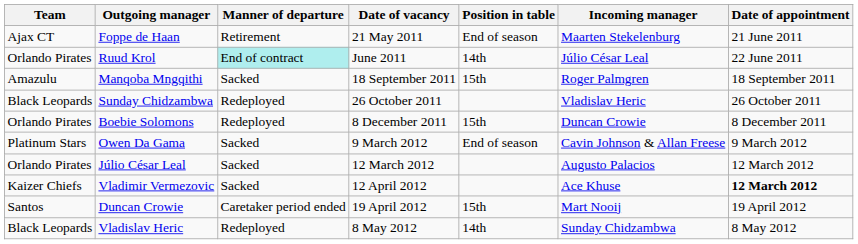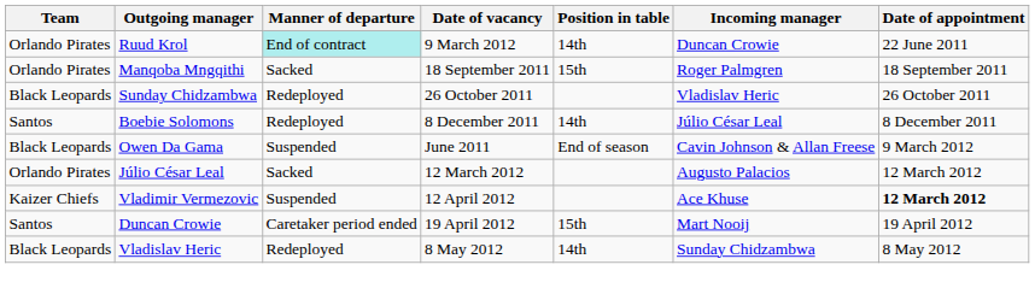- row: Ajax CT | Foppe de Haan | Retirement | 21 May 2011 | End of season | Maarten Stekelenburg | 21 June 2011
Ruud Krol | Date of vacancy: June 2011 -> 9 March 2012
Ruud Krol | Incoming manager: Júlio César Leal -> Duncan Crowie
Manqoba Mngqithi | Team: Amazulu -> Orlando Pirates
Boebie Solomons | Team: Orlando Pirates -> Santos
Boebie Solomons | Position in table: 15th -> 14th
Boebie Solomons | Incoming manager: Duncan Crowie -> Júlio César Leal
Owen Da Gama | Team: Platinum Stars -> Black Leopards
Owen Da Gama | Manner of departure: Sacked -> Suspended
Owen Da Gama | Date of vacancy: 9 March 2012 -> June 2011
Vladimir Vermezovic | Manner of departure: Sacked -> Suspended
